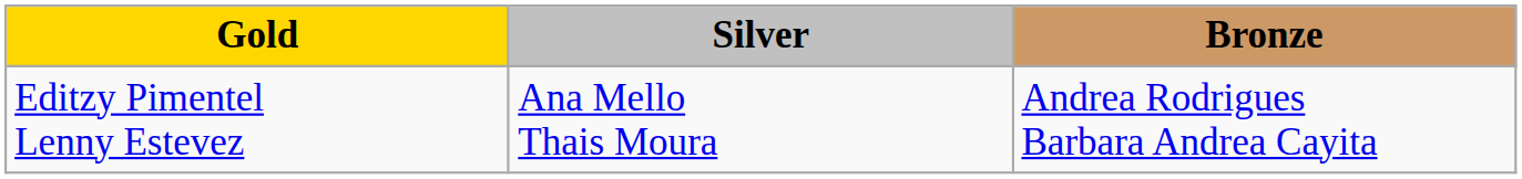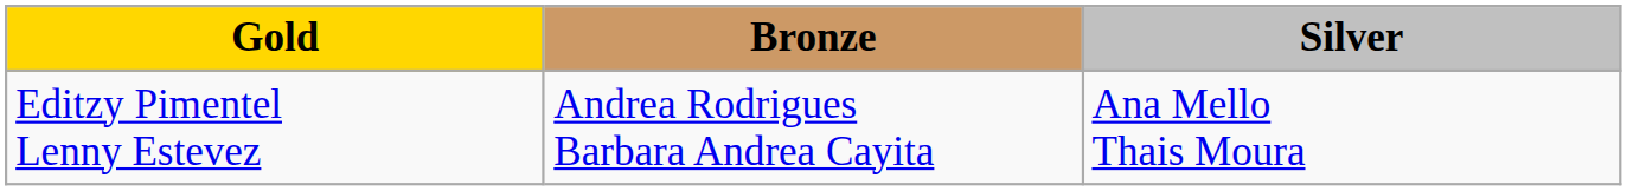columns swapped: Silver <-> Bronze
